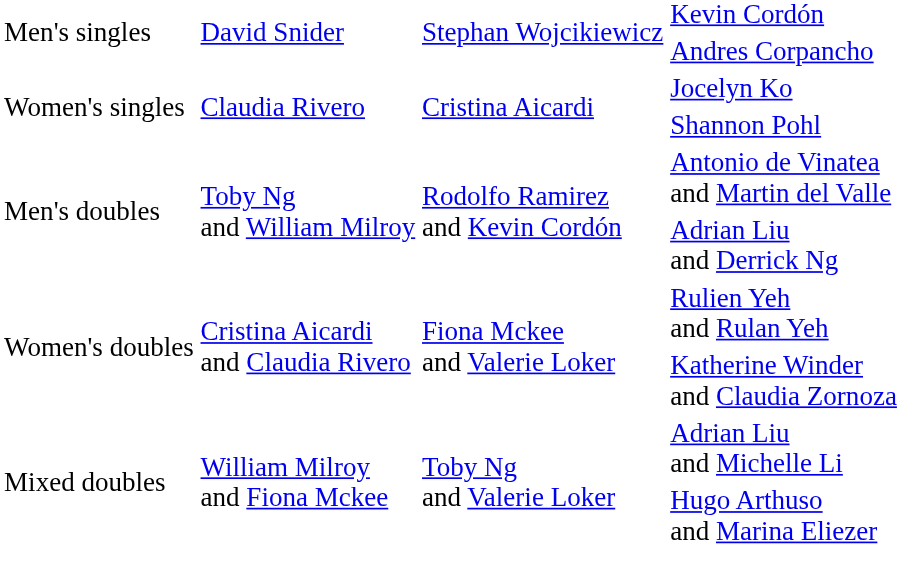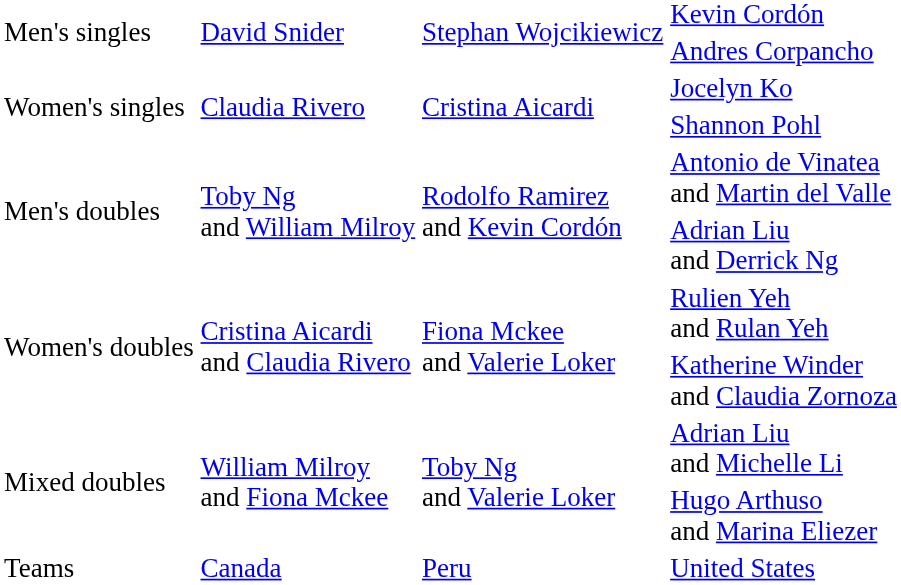+ row: Teams | Canada | Peru | United States
